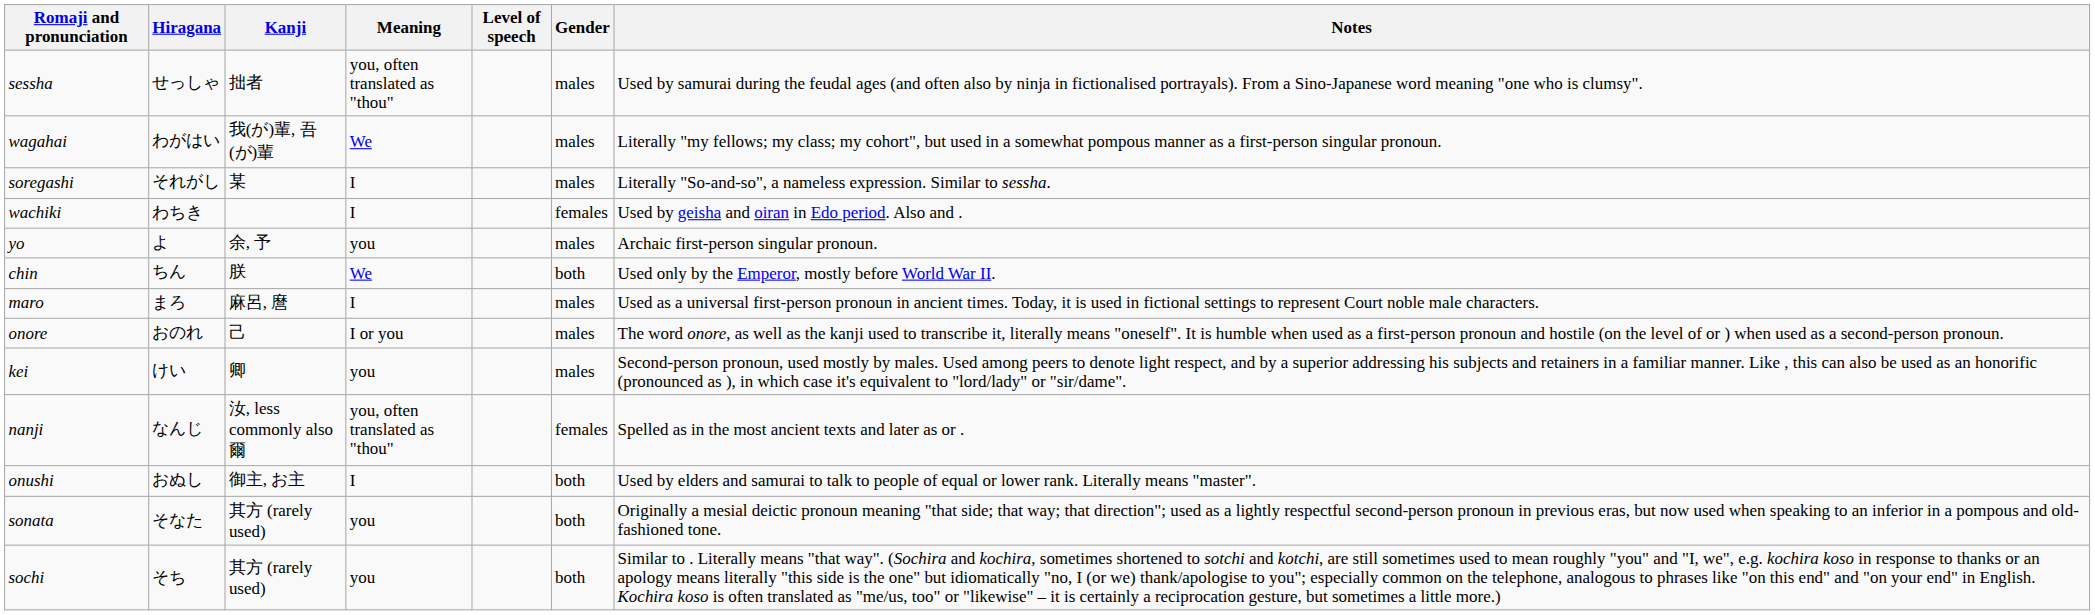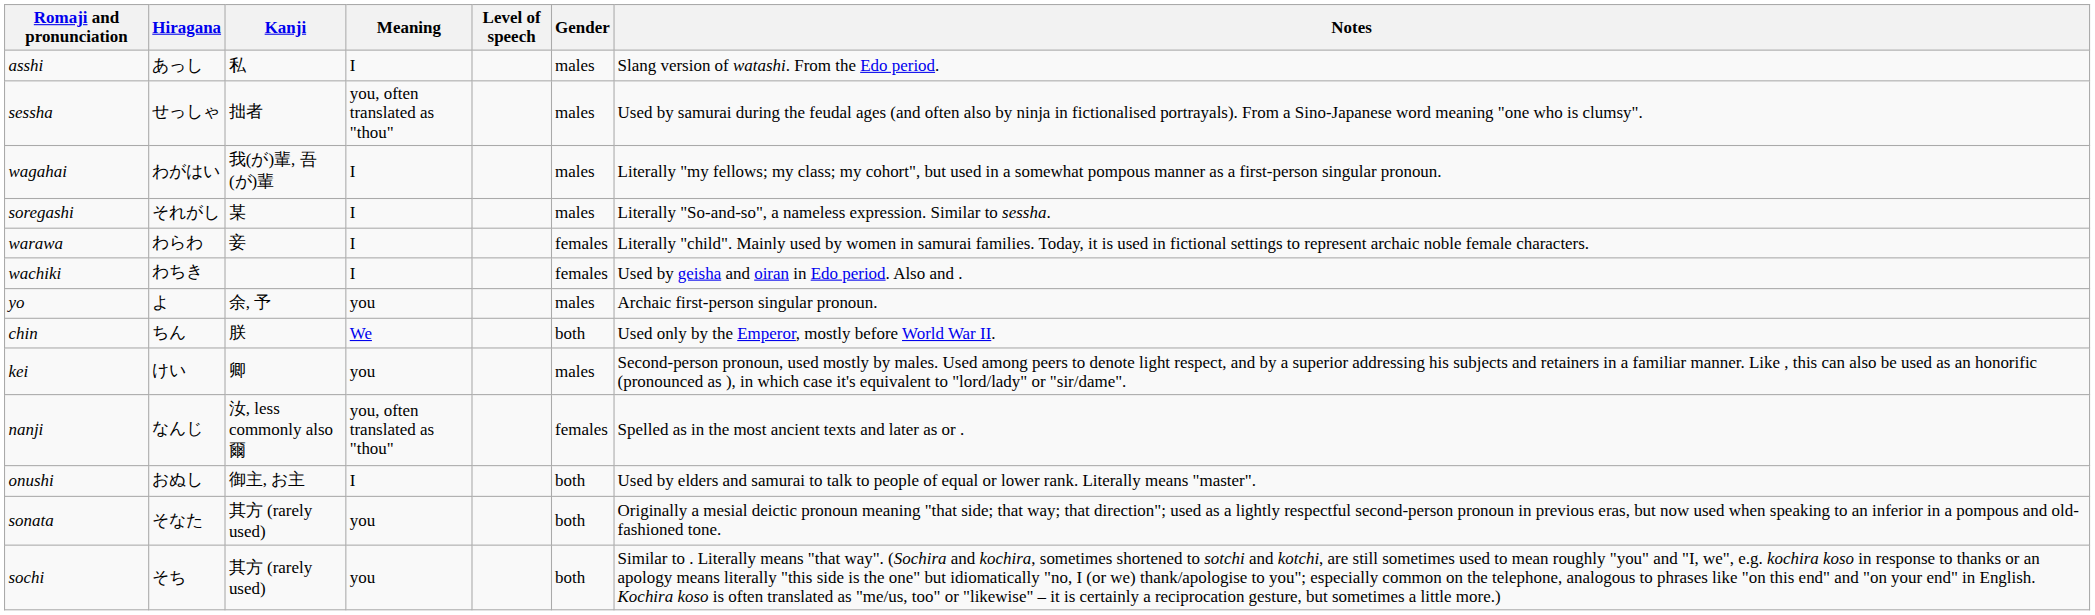+ row: asshi | あっし | 私 | I | males | Slang version of watashi. From the Edo period.
wagahai | Meaning: We -> I
+ row: warawa | わらわ | 妾 | I | females | Literally "child". Mainly used by women in samurai families. Today, it is used in fictional settings to represent archaic noble female characters.
- row: maro | まろ | 麻呂, 麿 | I | males | Used as a universal first-person pronoun in ancient times. Today, it is used in fictional settings to represent Court noble male characters.
- row: onore | おのれ | 己 | I or you | males | The word onore, as well as the kanji used to transcribe it, literally means "oneself". It is humble when used as a first-person pronoun and hostile (on the level of or ) when used as a second-person pronoun.
